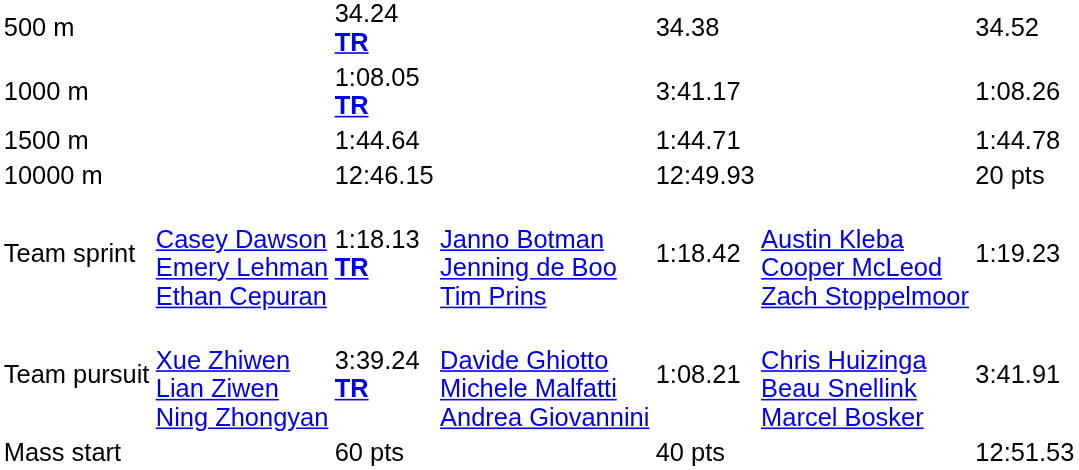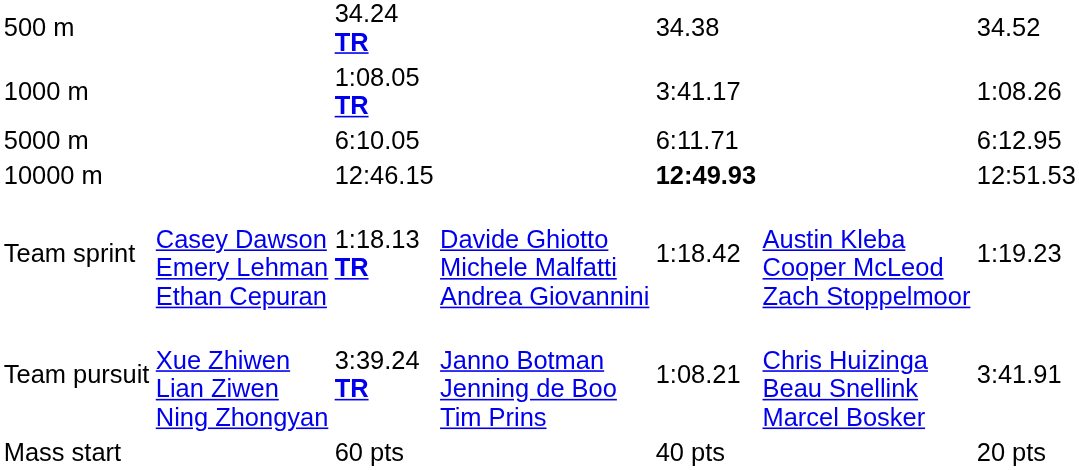- row: 1500 m | 1:44.64 | 1:44.71 | 1:44.78
+ row: 5000 m | 6:10.05 | 6:11.71 | 6:12.95
12:46.15 | column 5: normal -> bold
12:46.15 | column 7: 20 pts -> 12:51.53
1:18.13 TR | column 4: Janno Botman Jenning de Boo Tim Prins -> Davide Ghiotto Michele Malfatti Andrea Giovannini
3:39.24 TR | column 4: Davide Ghiotto Michele Malfatti Andrea Giovannini -> Janno Botman Jenning de Boo Tim Prins
60 pts | column 7: 12:51.53 -> 20 pts
